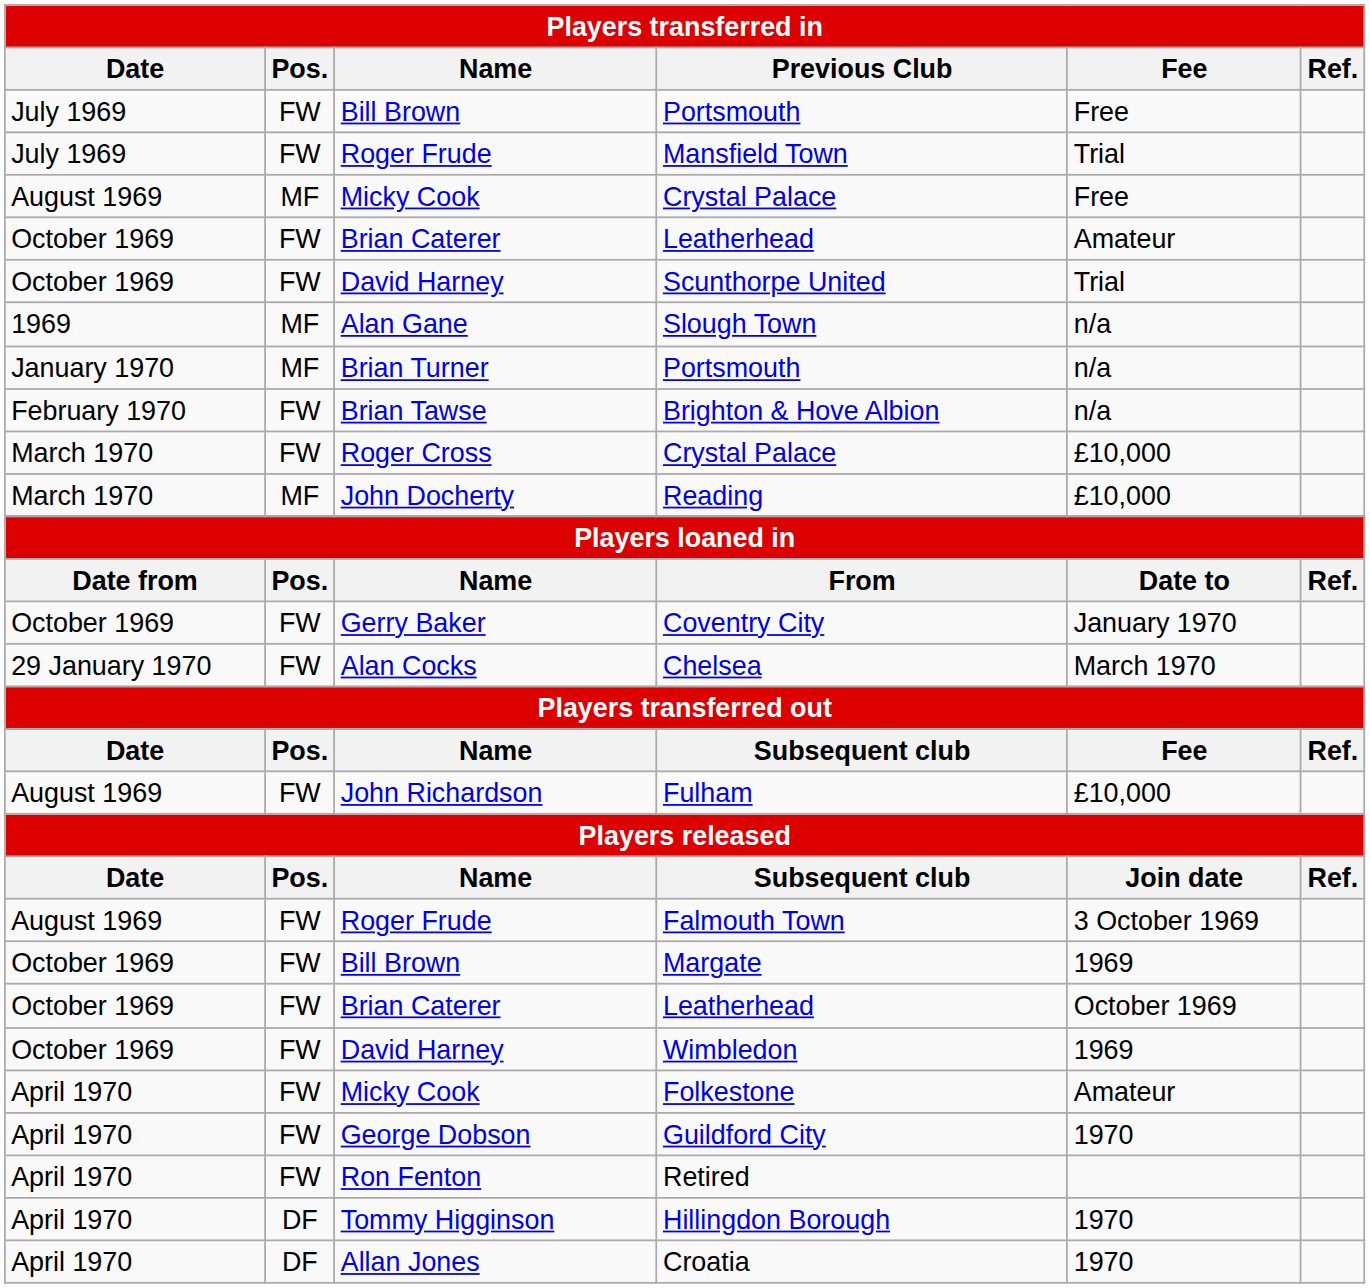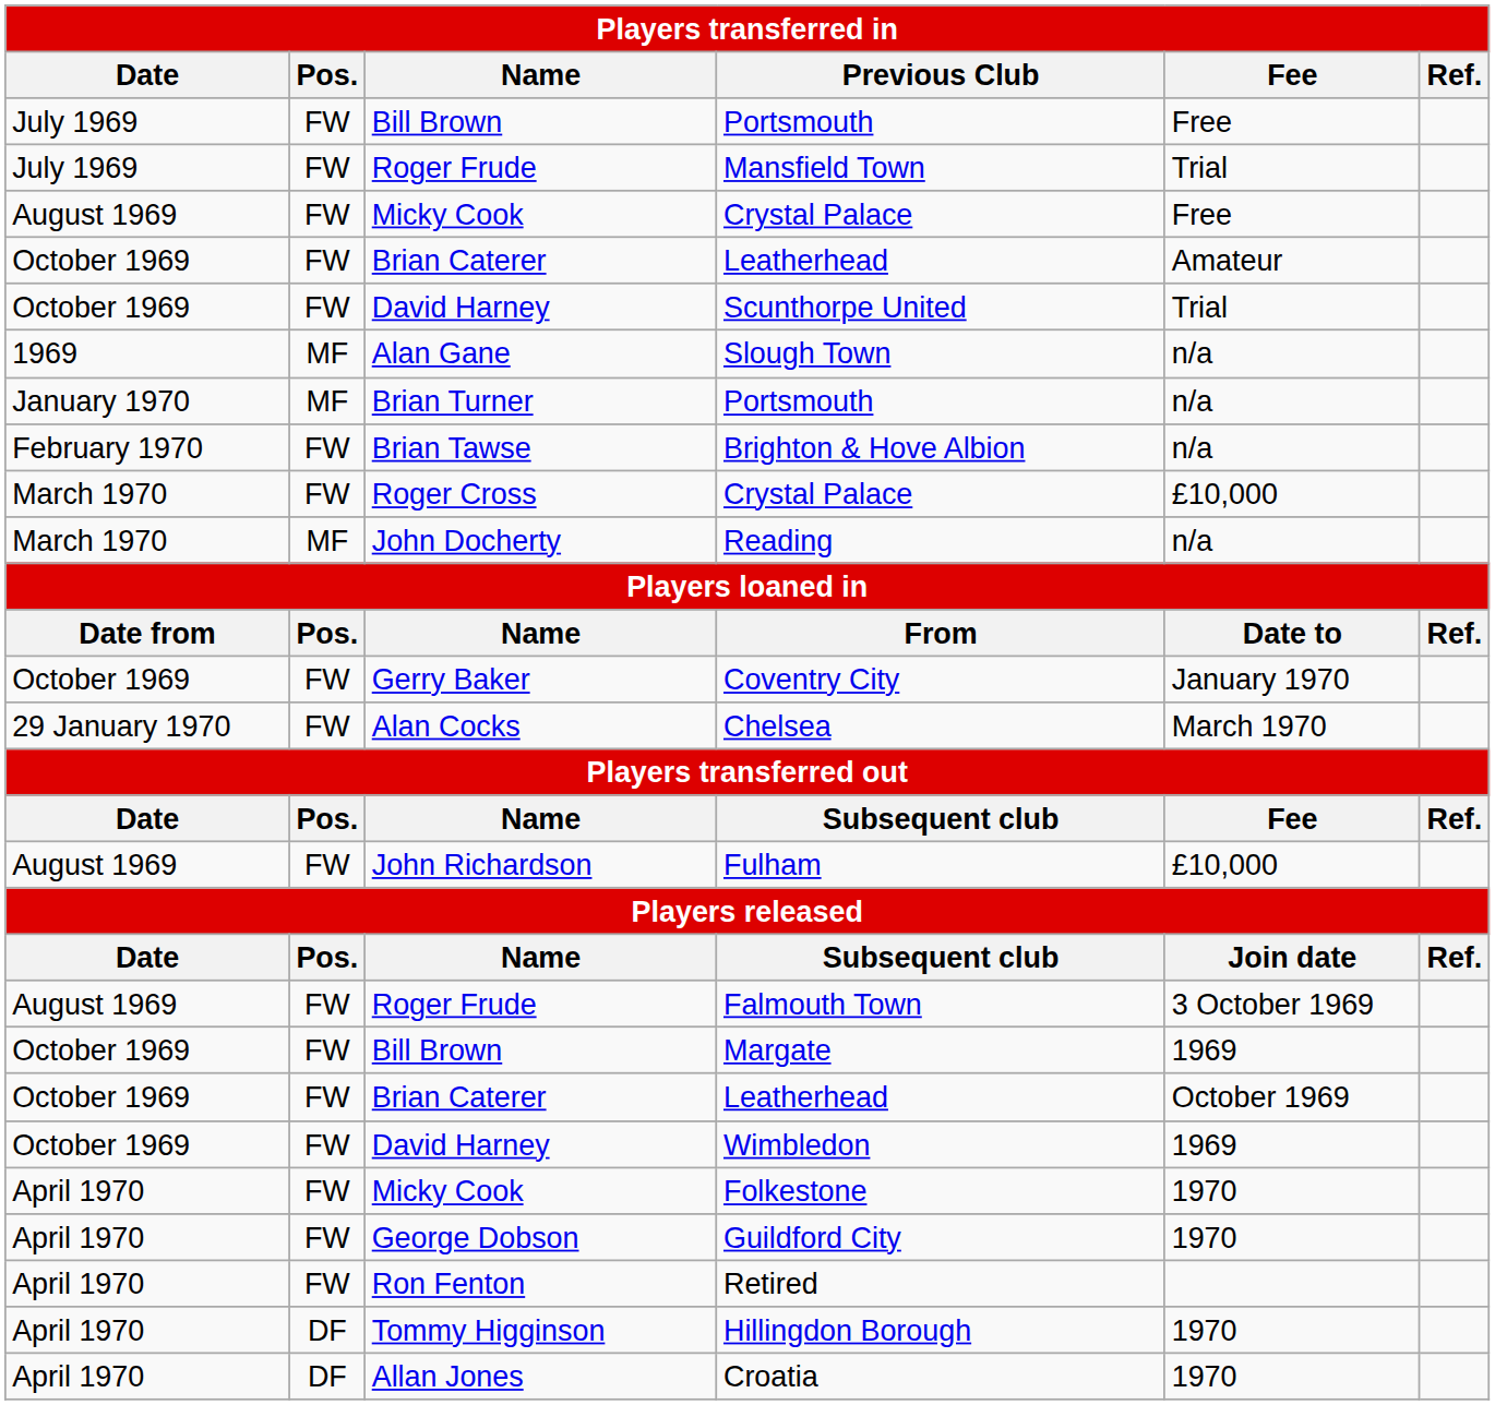Micky Cook / Crystal Palace | Pos.: MF -> FW
Reading | Fee: £10,000 -> n/a
Folkestone | Fee: Amateur -> 1970
